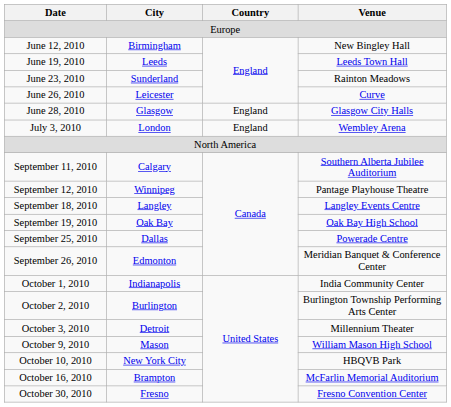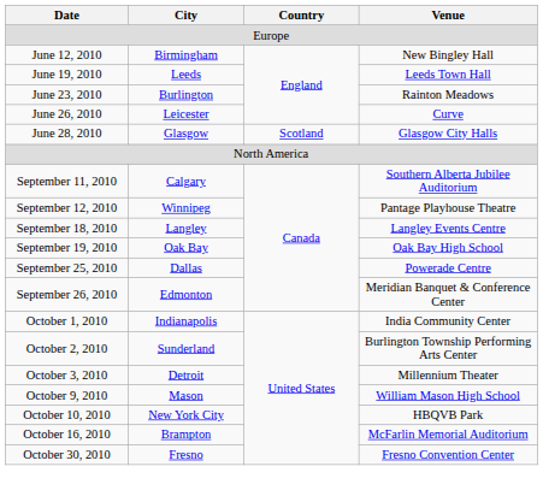June 23, 2010 | City: Sunderland -> Burlington
June 28, 2010 | Country: England -> Scotland
- row: July 3, 2010 | London | England | Wembley Arena
October 2, 2010 | City: Burlington -> Sunderland
